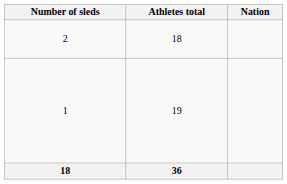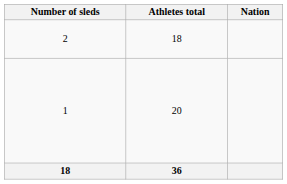1 | Athletes total: 19 -> 20
